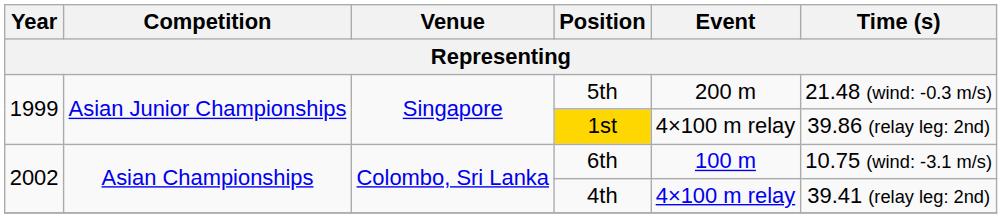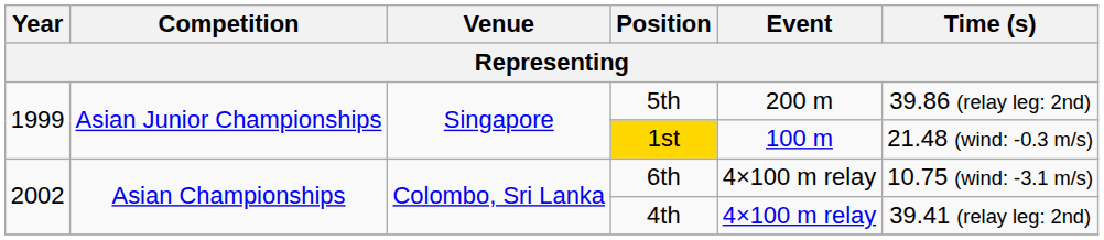5th | Time (s): 21.48 (wind: -0.3 m/s) -> 39.86 (relay leg: 2nd)
1st | Event: 4×100 m relay -> 100 m
1st | Time (s): 39.86 (relay leg: 2nd) -> 21.48 (wind: -0.3 m/s)
6th | Event: 100 m -> 4×100 m relay
